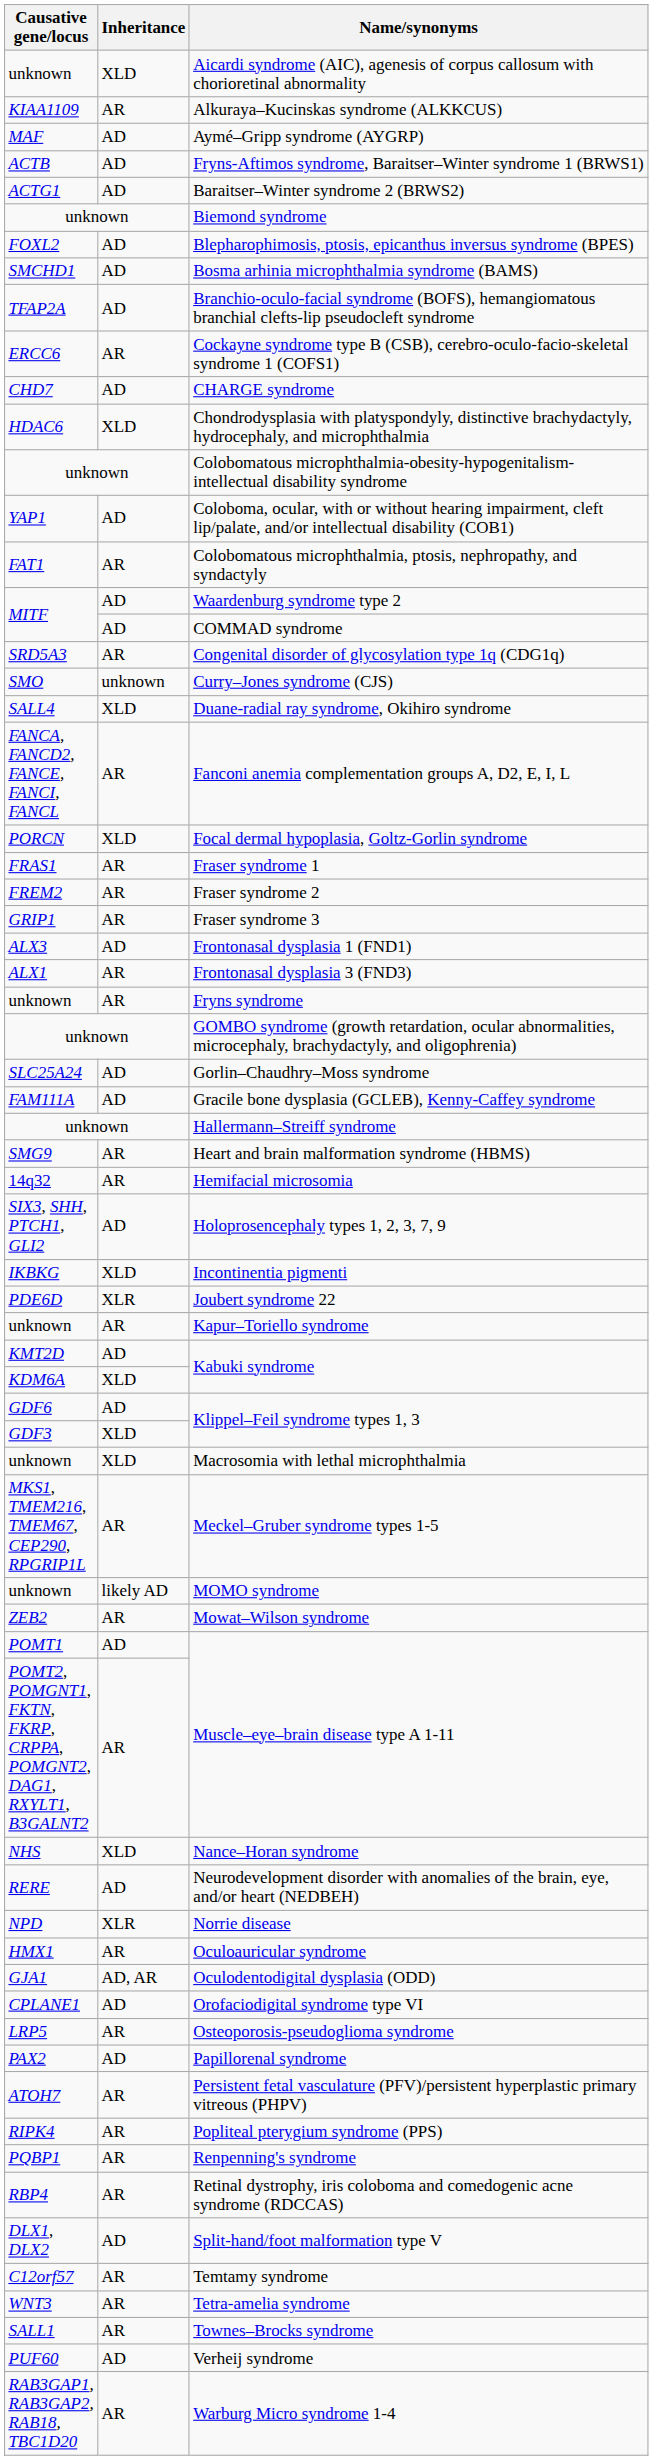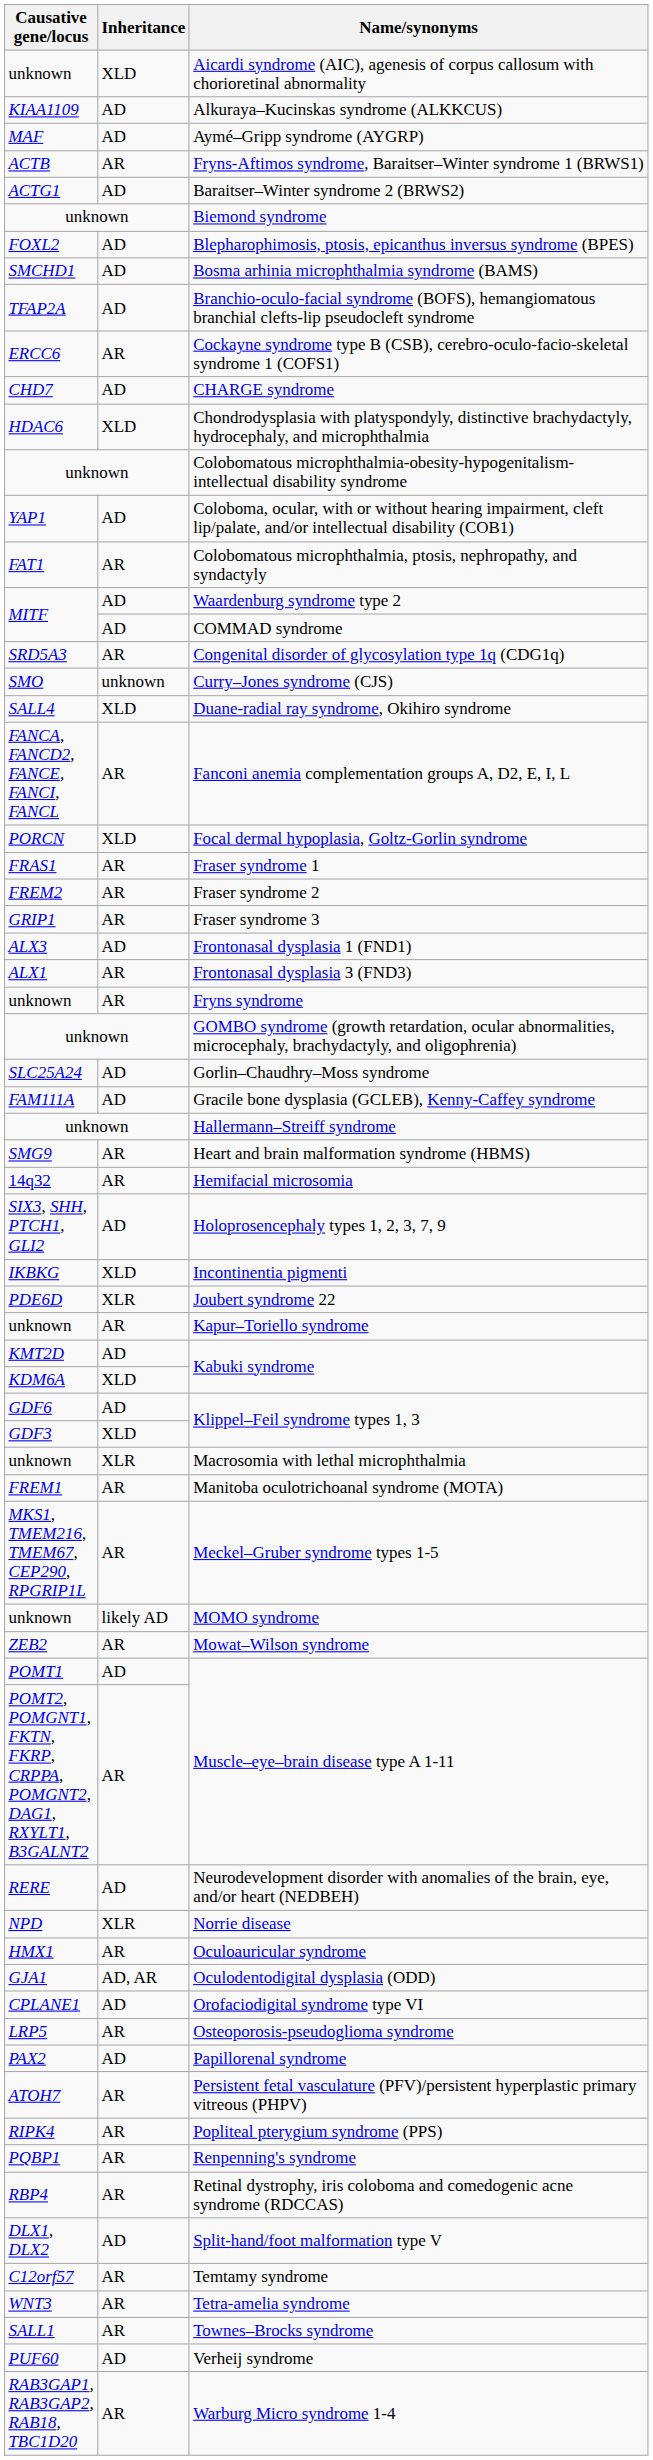Alkuraya–Kucinskas syndrome (ALKKCUS) | Inheritance: AR -> AD
Fryns-Aftimos syndrome, Baraitser–Winter syndrome 1 (BRWS1) | Inheritance: AD -> AR
Macrosomia with lethal microphthalmia | Inheritance: XLD -> XLR
+ row: FREM1 | AR | Manitoba oculotrichoanal syndrome (MOTA)
- row: NHS | XLD | Nance–Horan syndrome
